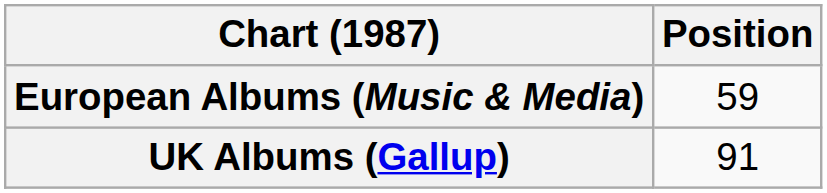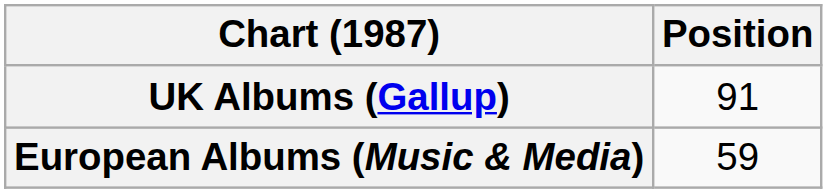rows swapped: European Albums (Music & Media) <-> UK Albums (Gallup)
